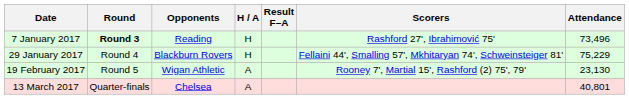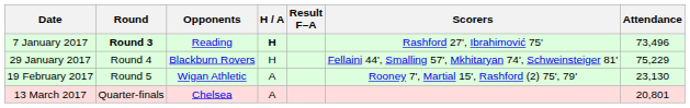7 January 2017 | H / A: normal -> bold
13 March 2017 | Attendance: 40,801 -> 20,801
